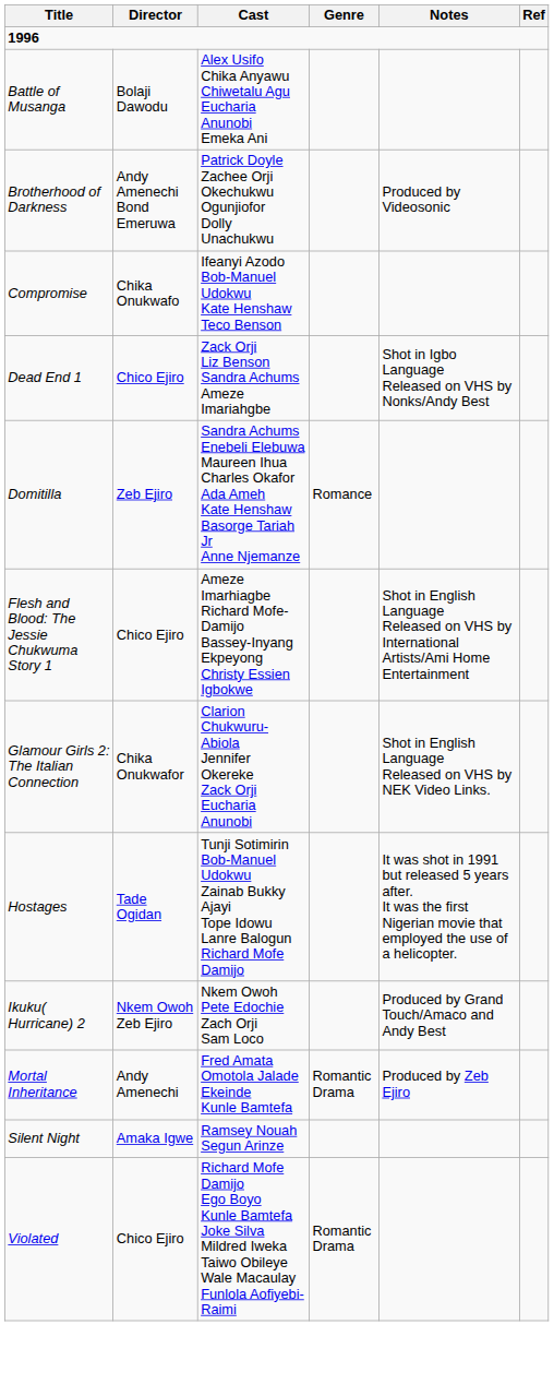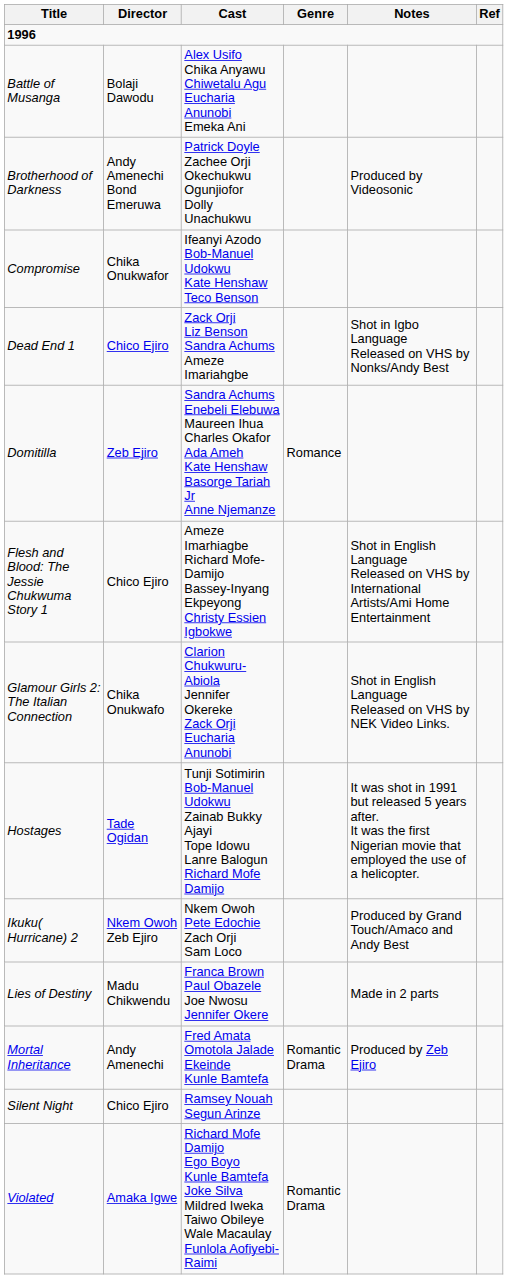Compromise | Director: Chika Onukwafo -> Chika Onukwafor
Glamour Girls 2: The Italian Connection | Director: Chika Onukwafor -> Chika Onukwafo
+ row: Lies of Destiny | Madu Chikwendu | Franca Brown Paul Obazele Joe Nwosu Jennifer Okere | Made in 2 parts
Silent Night | Director: Amaka Igwe -> Chico Ejiro
Violated | Director: Chico Ejiro -> Amaka Igwe
